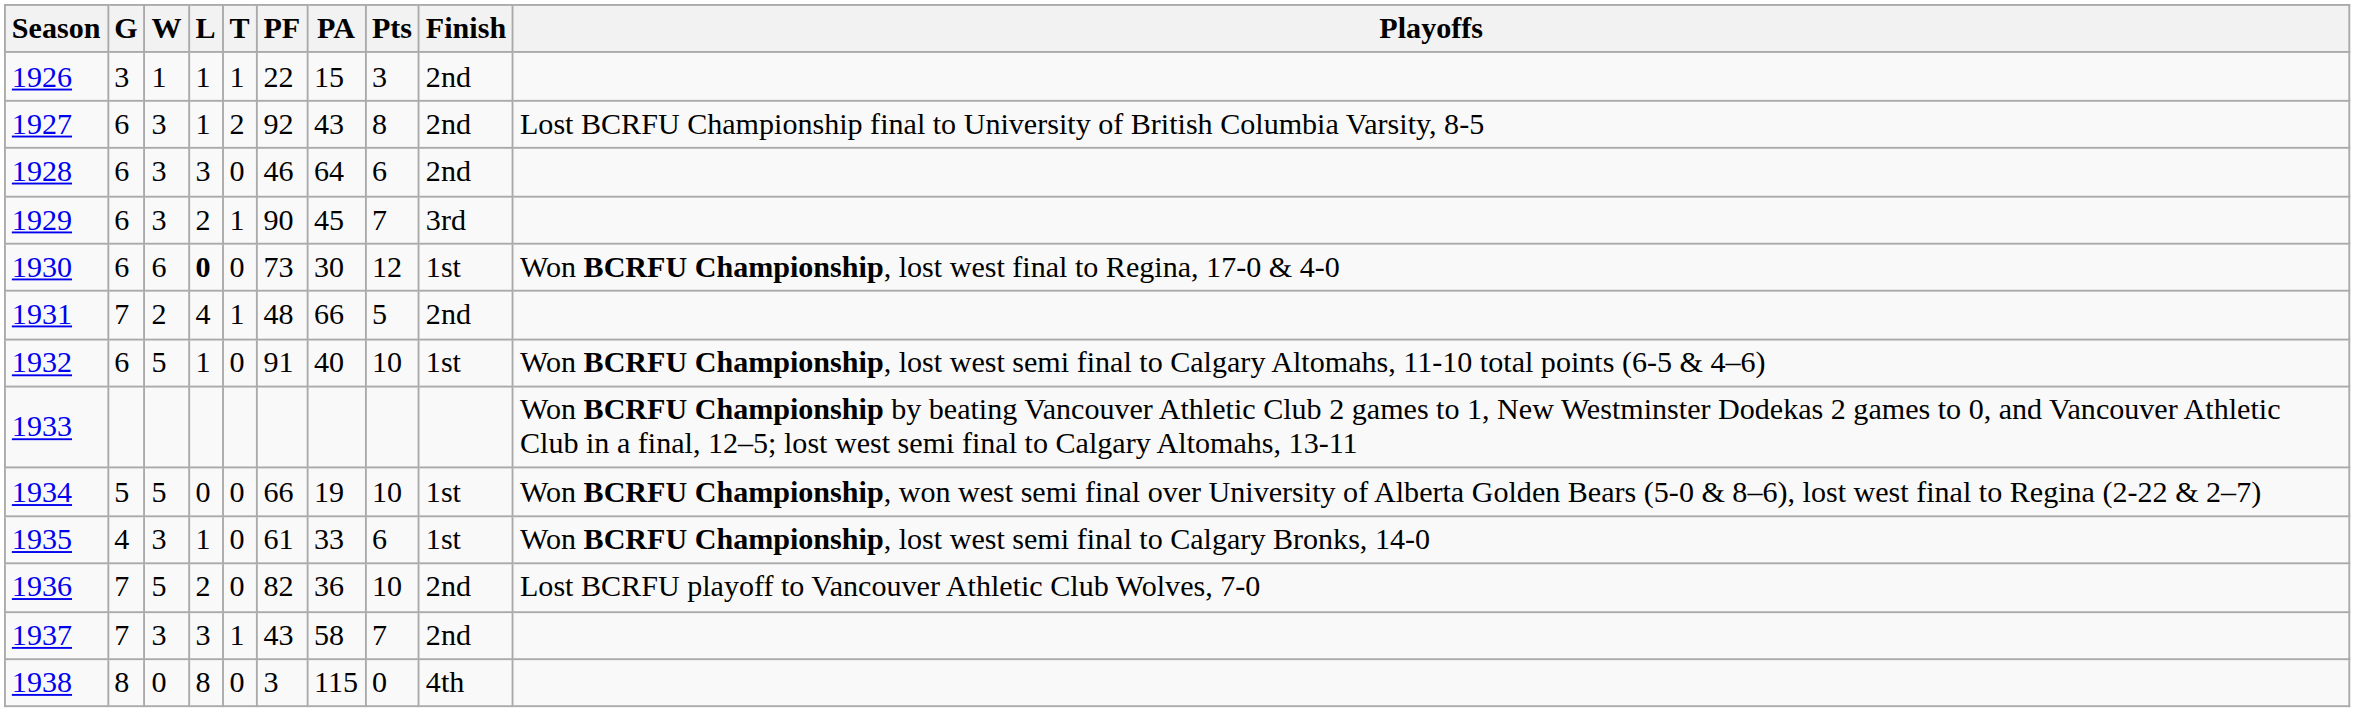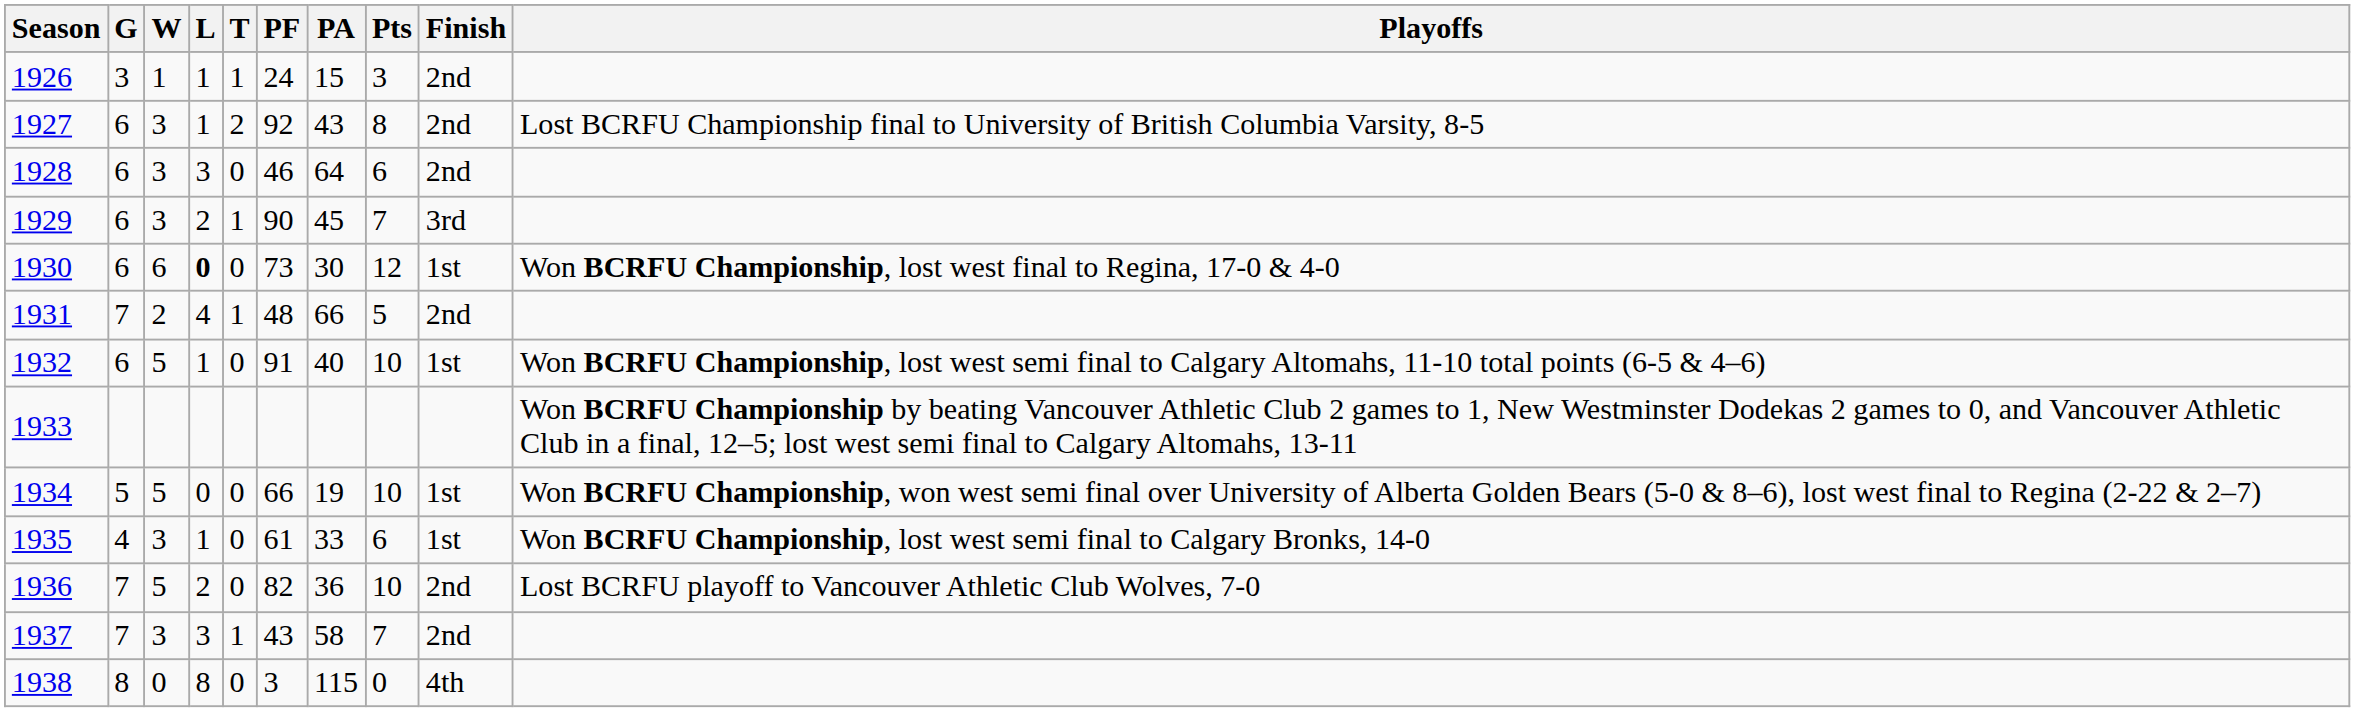1926 | PF: 22 -> 24
